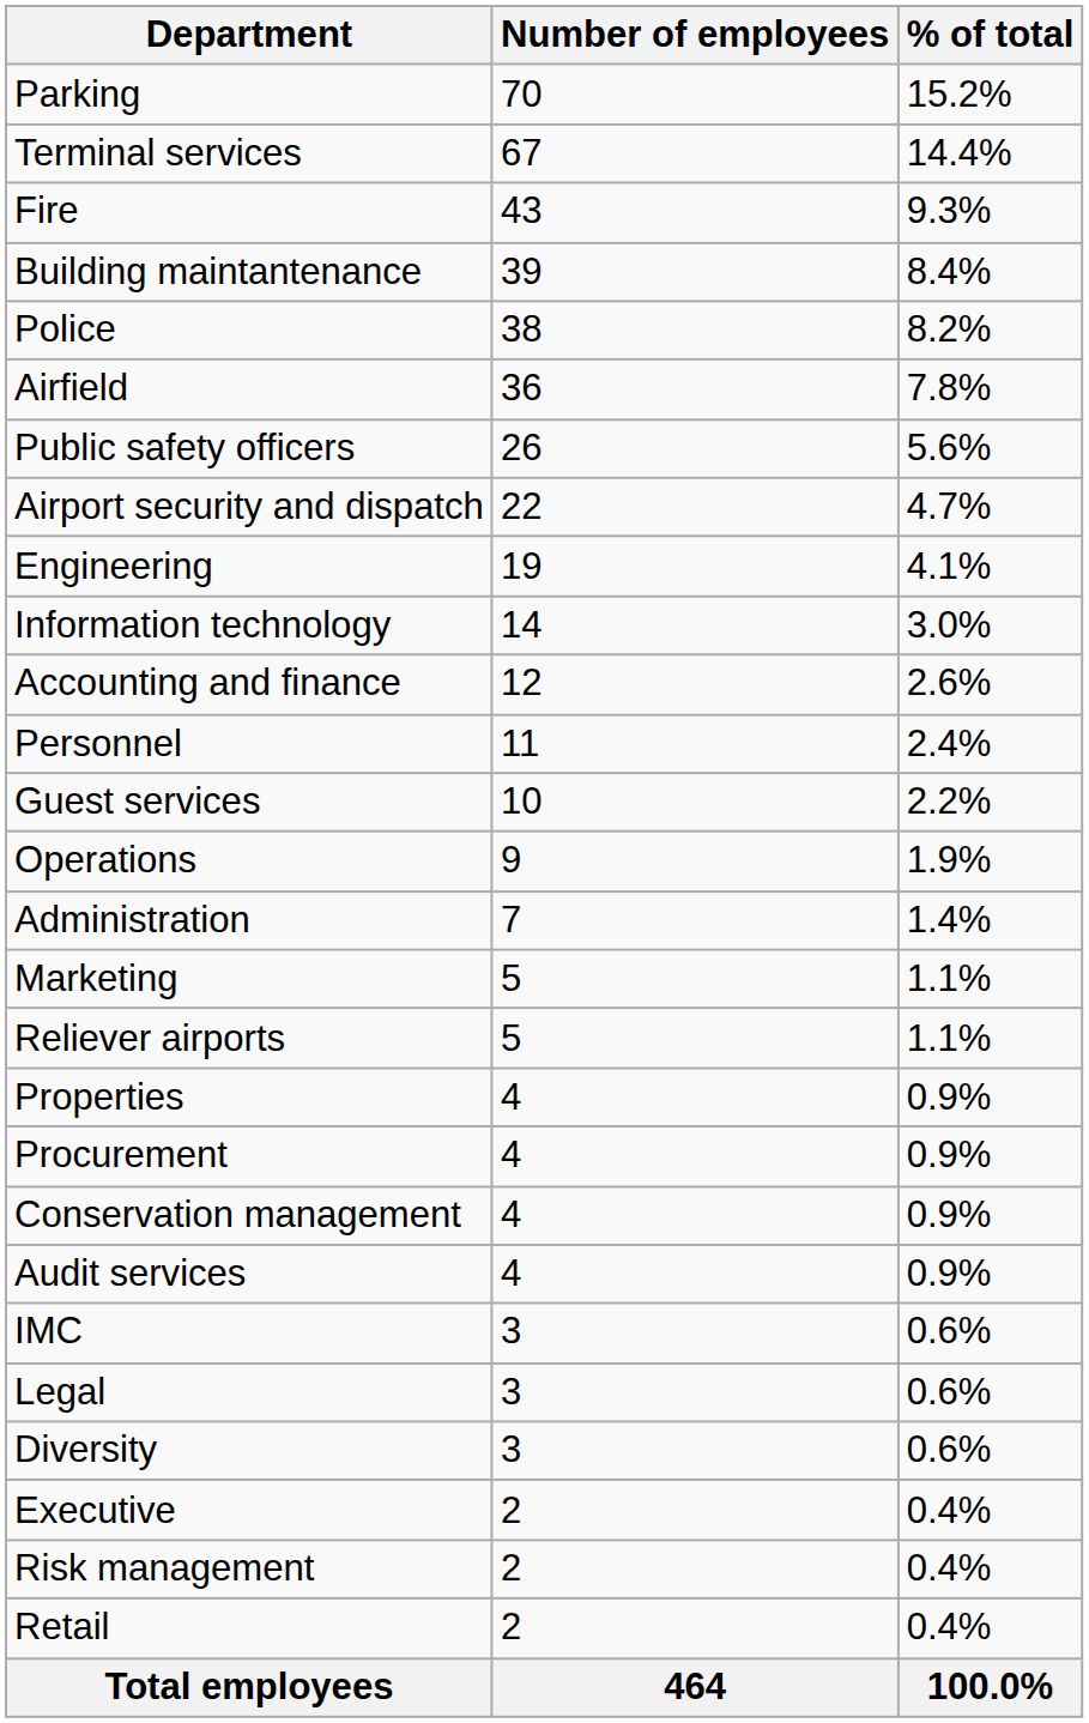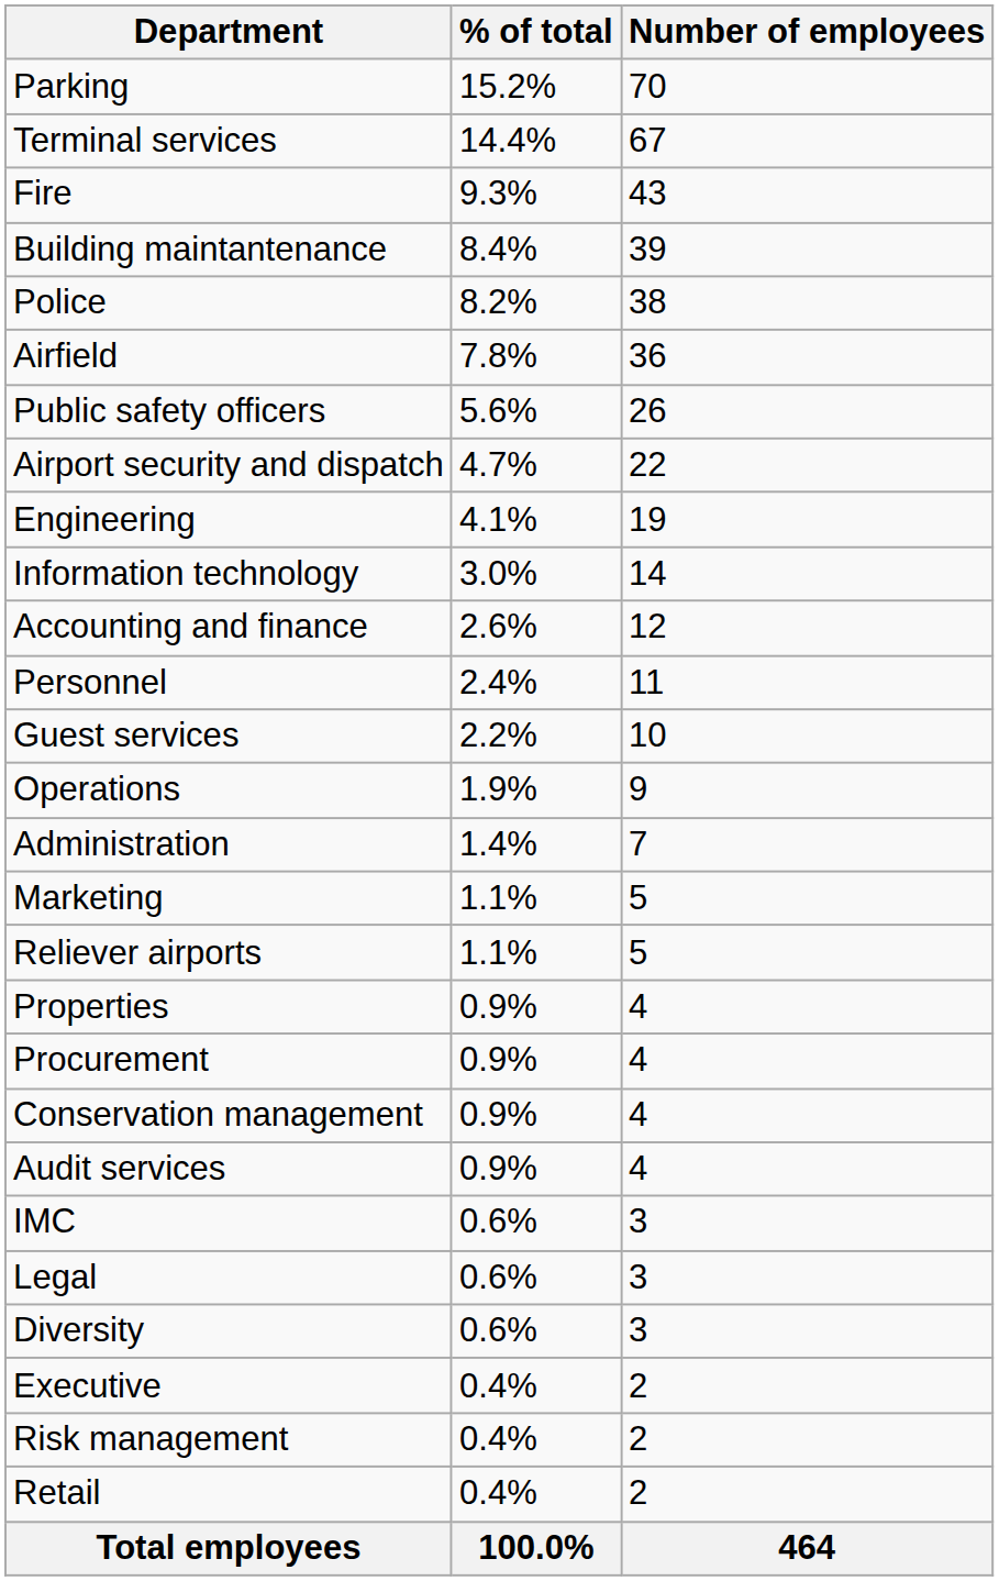columns swapped: Number of employees <-> % of total
